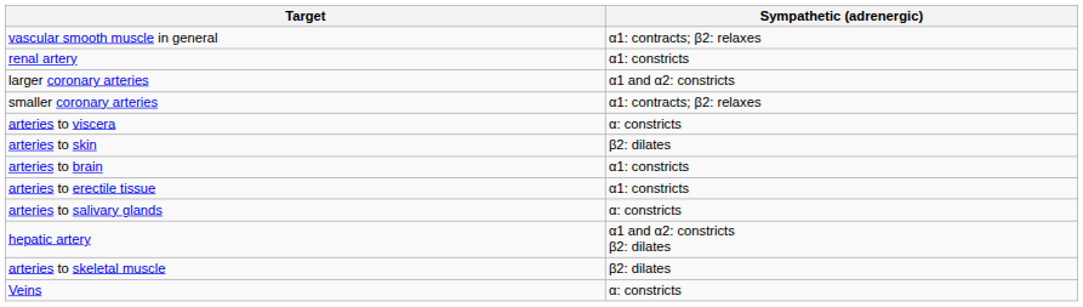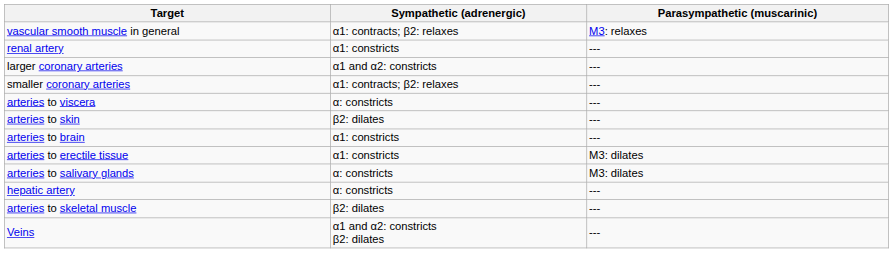+ column: Parasympathetic (muscarinic) | M3: relaxes | --- | --- | --- | --- | --- | --- | M3: dilates | M3: dilates | --- | --- | ---
hepatic artery | Sympathetic (adrenergic): α1 and α2: constricts β2: dilates -> α: constricts
Veins | Sympathetic (adrenergic): α: constricts -> α1 and α2: constricts β2: dilates
